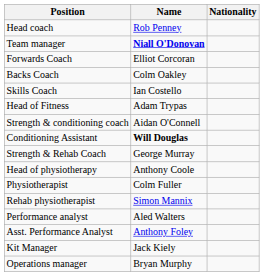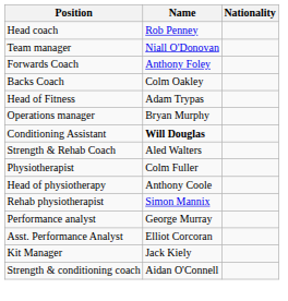Team manager | Name: bold -> normal
Forwards Coach | Name: Elliot Corcoran -> Anthony Foley
- row: Skills Coach | Ian Costello
rows swapped: Strength & conditioning coach <-> Operations manager
Strength & Rehab Coach | Name: George Murray -> Aled Walters
rows swapped: Head of physiotherapy <-> Physiotherapist
Performance analyst | Name: Aled Walters -> George Murray
Asst. Performance Analyst | Name: Anthony Foley -> Elliot Corcoran
